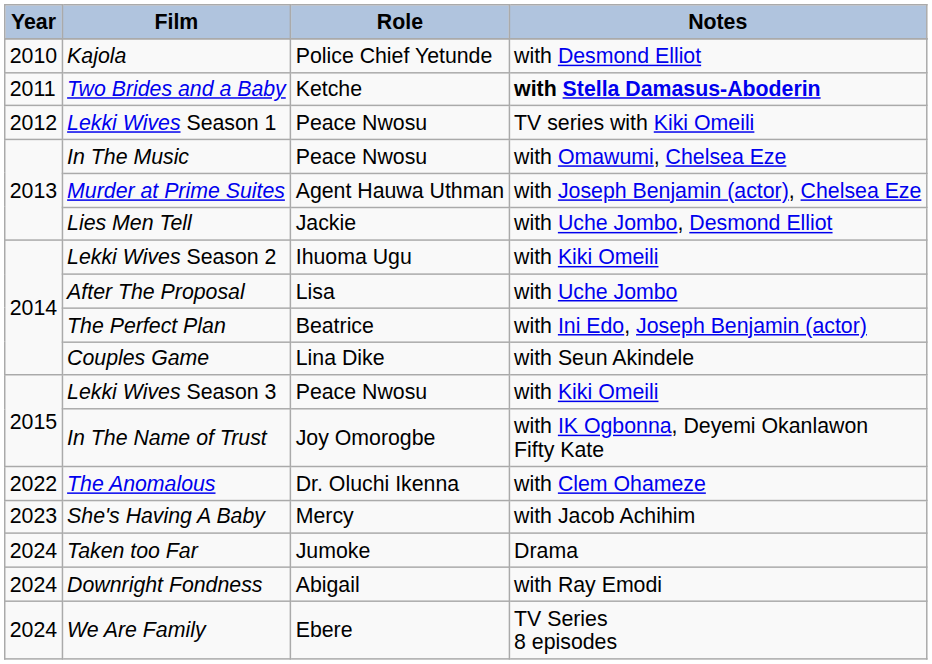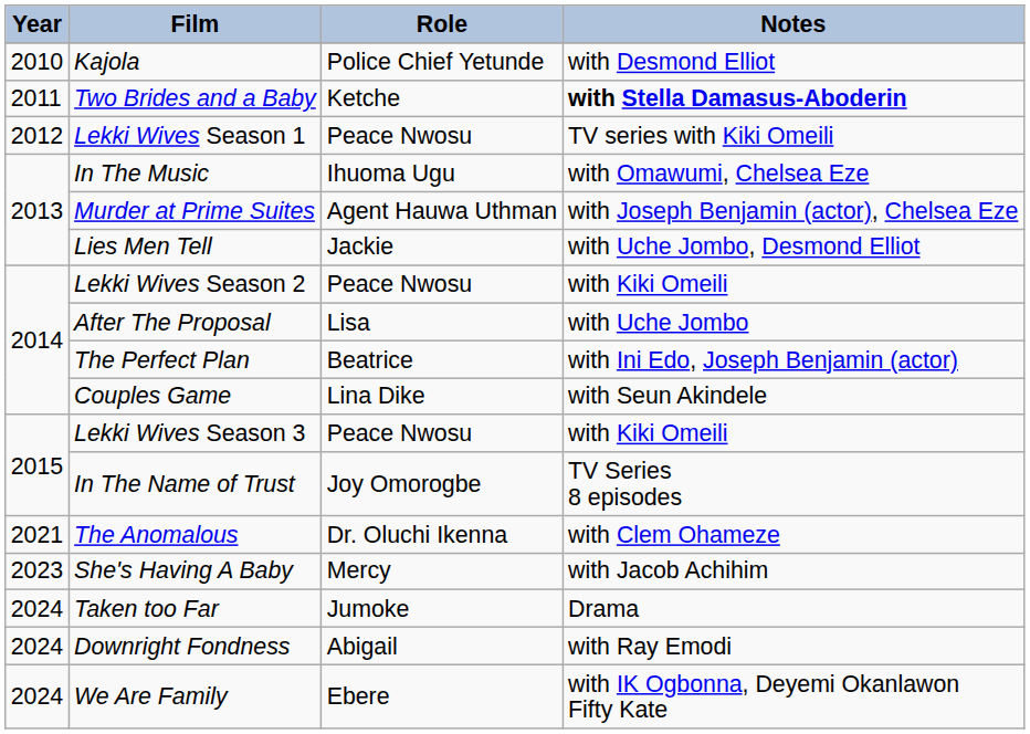In The Music | Role: Peace Nwosu -> Ihuoma Ugu
Lekki Wives Season 2 | Role: Ihuoma Ugu -> Peace Nwosu
In The Name of Trust | Notes: with IK Ogbonna, Deyemi Okanlawon Fifty Kate -> TV Series 8 episodes
The Anomalous | Year: 2022 -> 2021
We Are Family | Notes: TV Series 8 episodes -> with IK Ogbonna, Deyemi Okanlawon Fifty Kate
